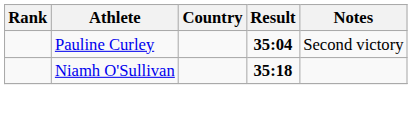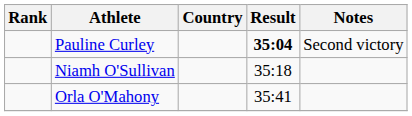Niamh O'Sullivan | Result: bold -> normal
+ row: Orla O'Mahony | 35:41
